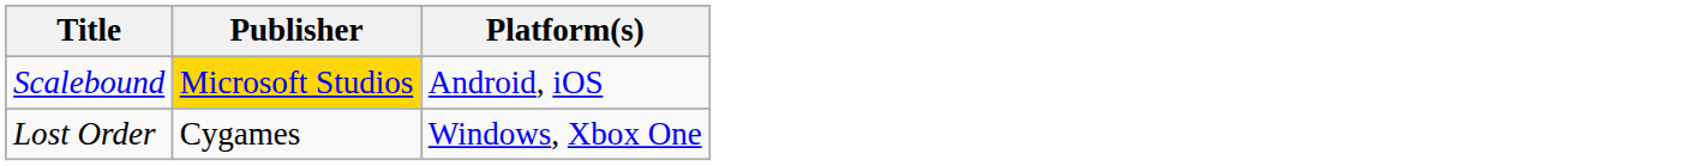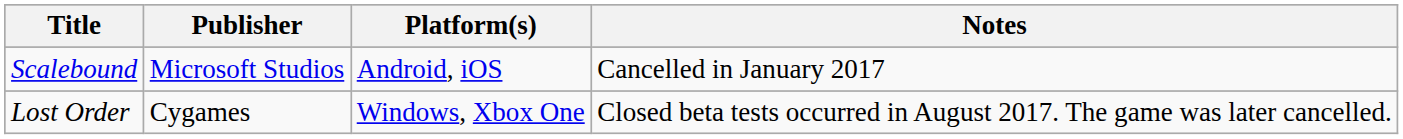+ column: Notes | Cancelled in January 2017 | Closed beta tests occurred in August 2017. The game was later cancelled.
Scalebound | Publisher: gold background -> no background
